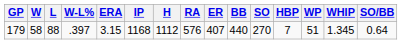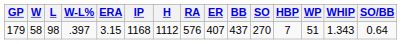179 | L: 88 -> 98
179 | BB: 440 -> 437
179 | WHIP: 1.345 -> 1.343
